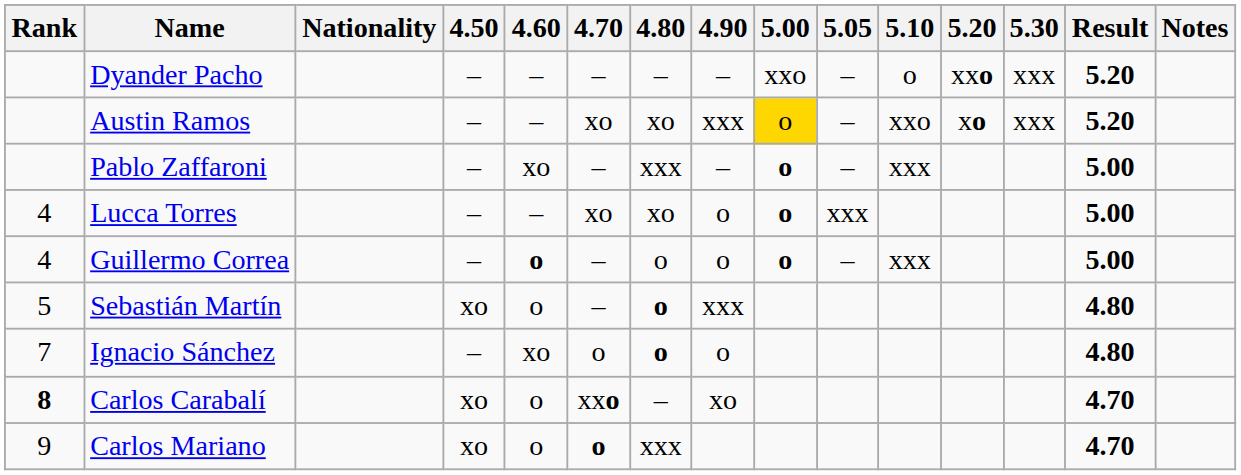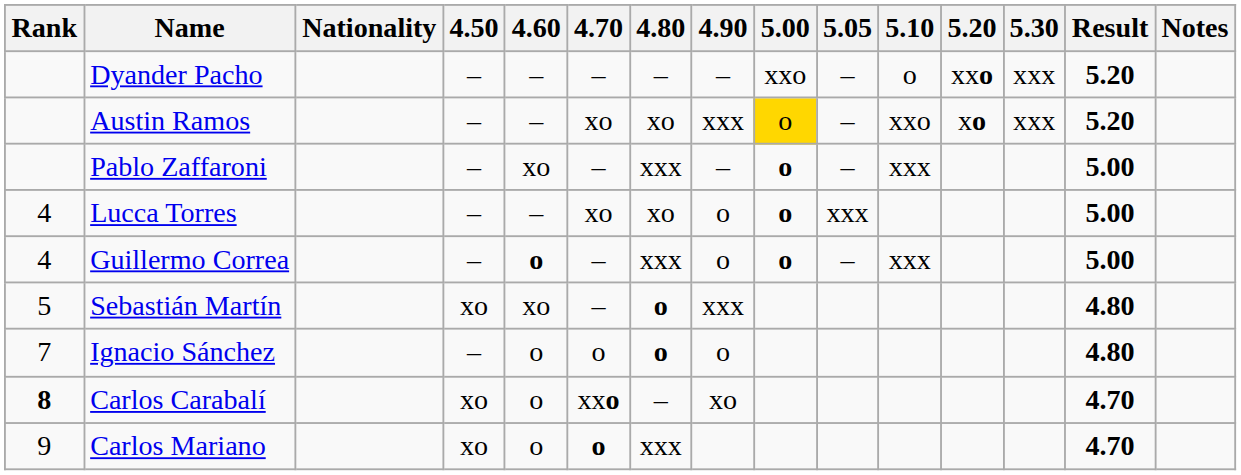Guillermo Correa | 4.80: o -> xxx
Sebastián Martín | 4.60: o -> xo
Ignacio Sánchez | 4.60: xo -> o
